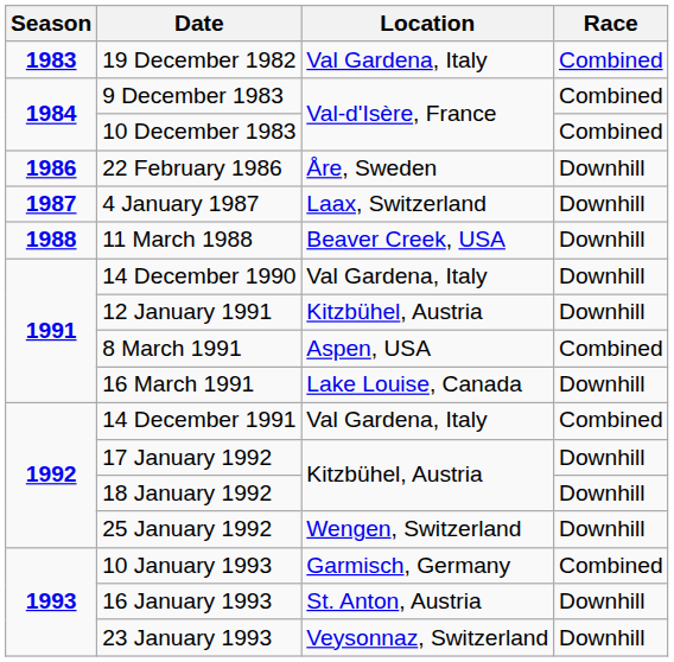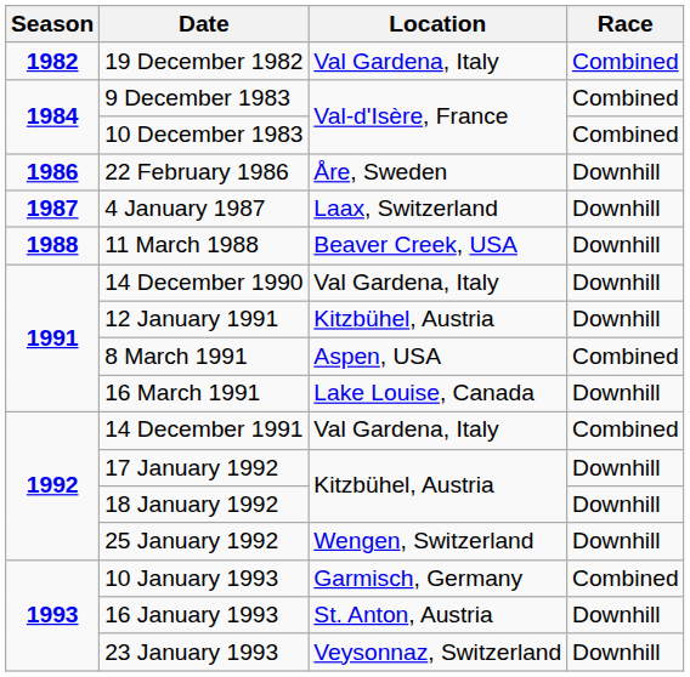19 December 1982 | Season: 1983 -> 1982
